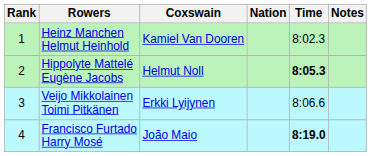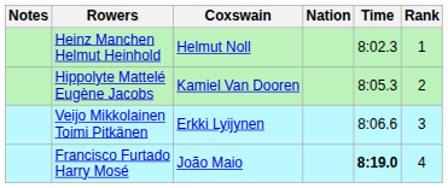columns swapped: Rank <-> Notes
Heinz Manchen Helmut Heinhold | Coxswain: Kamiel Van Dooren -> Helmut Noll
Hippolyte Mattelé Eugène Jacobs | Coxswain: Helmut Noll -> Kamiel Van Dooren
Hippolyte Mattelé Eugène Jacobs | Time: bold -> normal
